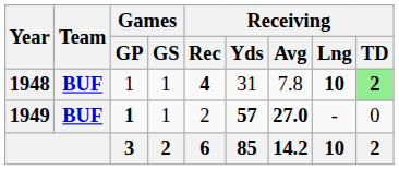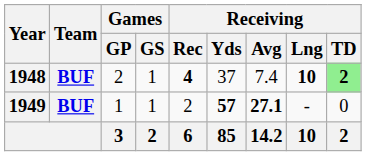1948 | Games / GP: 1 -> 2
1948 | Receiving / Yds: 31 -> 37
1948 | Receiving / Avg: 7.8 -> 7.4
1949 | Games / GP: bold -> normal
1949 | Receiving / Avg: 27.0 -> 27.1
